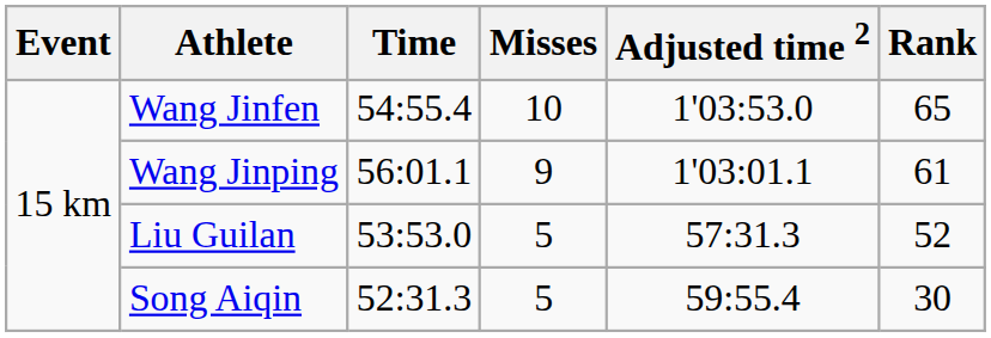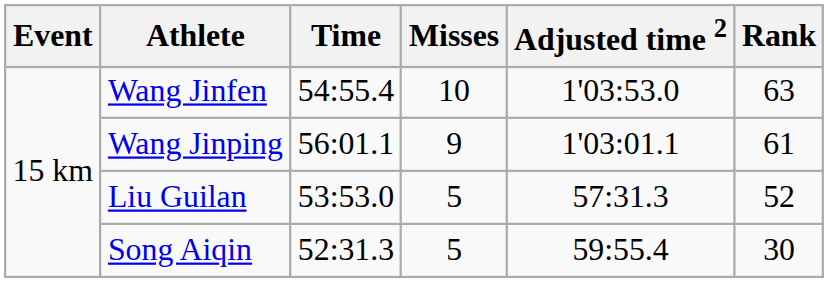Wang Jinfen | Rank: 65 -> 63
